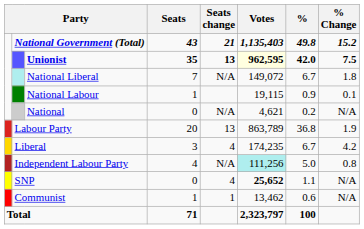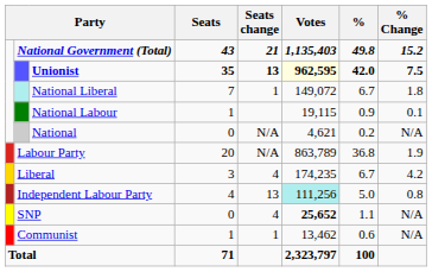National Liberal | Seats change: N/A -> 1
Labour Party | Seats change: 13 -> N/A
Independent Labour Party | Seats change: N/A -> 13
